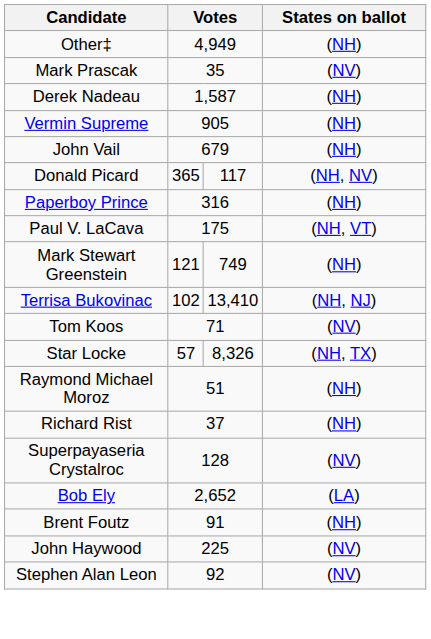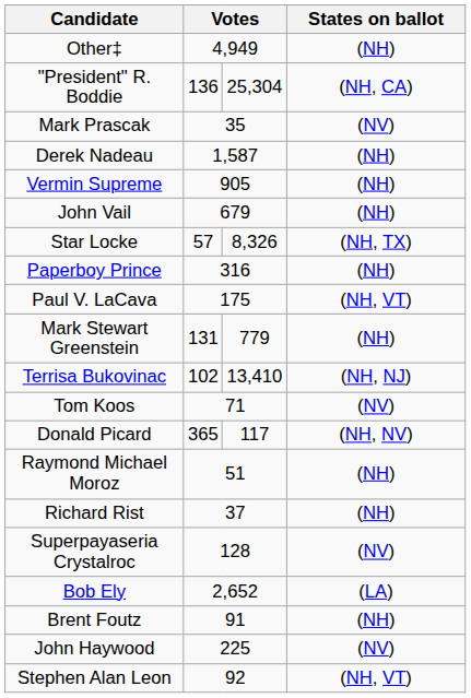+ row: "President" R. Boddie | 136 | 25,304 | (NH, CA)
rows swapped: Donald Picard <-> Star Locke
Mark Stewart Greenstein | column 2: 121 -> 131
Mark Stewart Greenstein | column 3: 749 -> 779
Stephen Alan Leon | States on ballot: (NV) -> (NH, VT)
